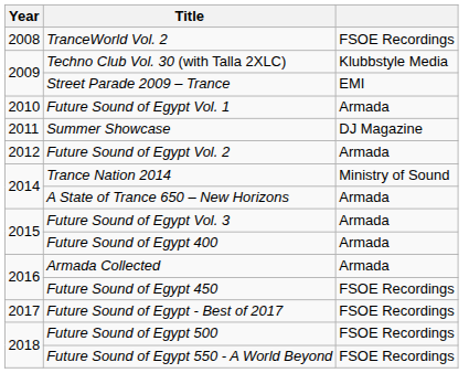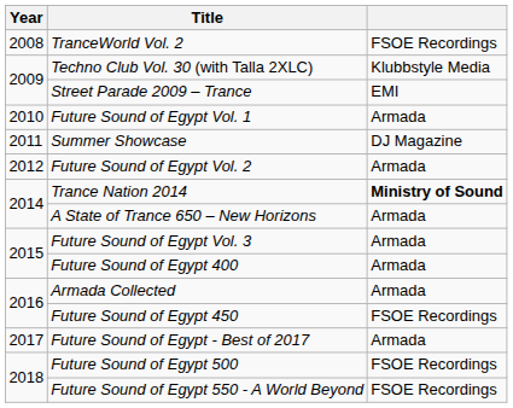Trance Nation 2014 | column 3: normal -> bold
Future Sound of Egypt - Best of 2017 | column 3: FSOE Recordings -> Armada
